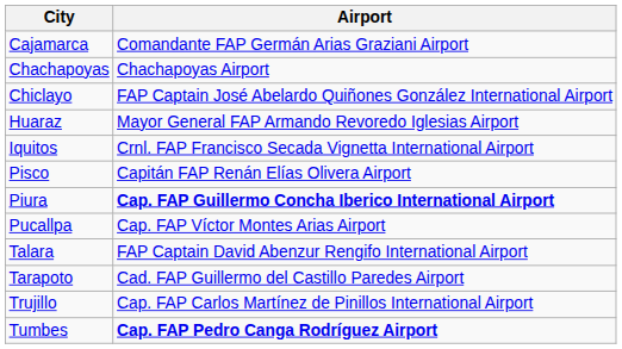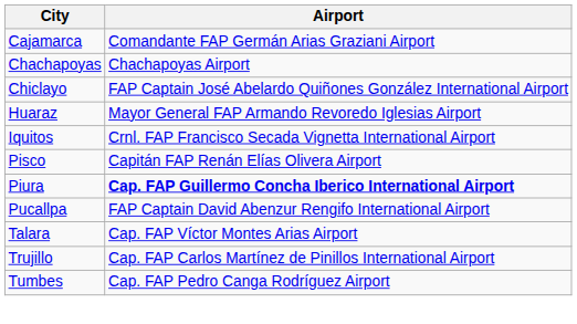Pucallpa | Airport: Cap. FAP Víctor Montes Arias Airport -> FAP Captain David Abenzur Rengifo International Airport
Talara | Airport: FAP Captain David Abenzur Rengifo International Airport -> Cap. FAP Víctor Montes Arias Airport
- row: Tarapoto | Cad. FAP Guillermo del Castillo Paredes Airport
Tumbes | Airport: bold -> normal
